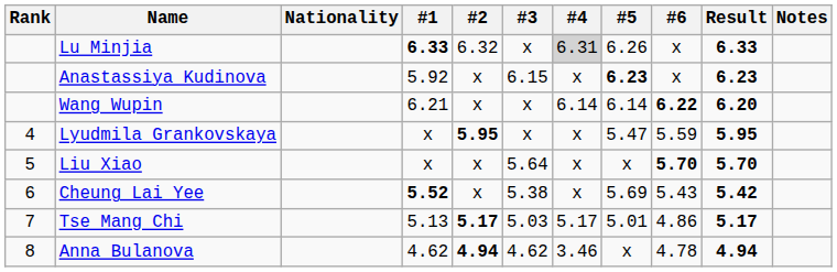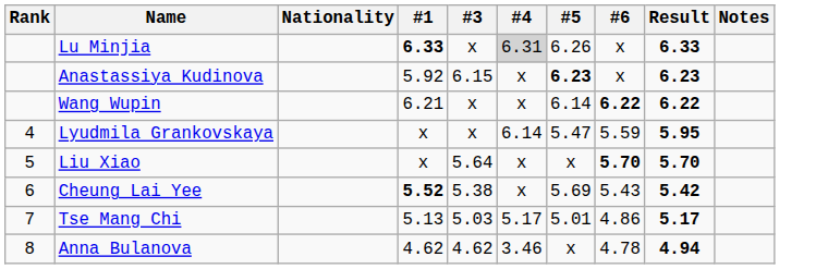- column: #2 | 6.32 | x | x | 5.95 | x | x | 5.17 | 4.94
Wang Wupin | #4: 6.14 -> x
Wang Wupin | Result: 6.20 -> 6.22
Lyudmila Grankovskaya | #4: x -> 6.14
